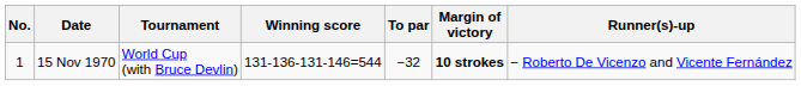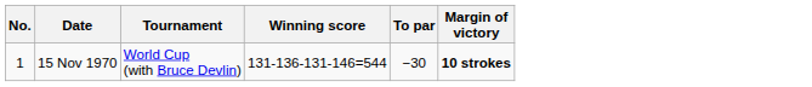- column: Runner(s)-up | − Roberto De Vicenzo and Vicente Fernández
15 Nov 1970 | To par: −32 -> −30
